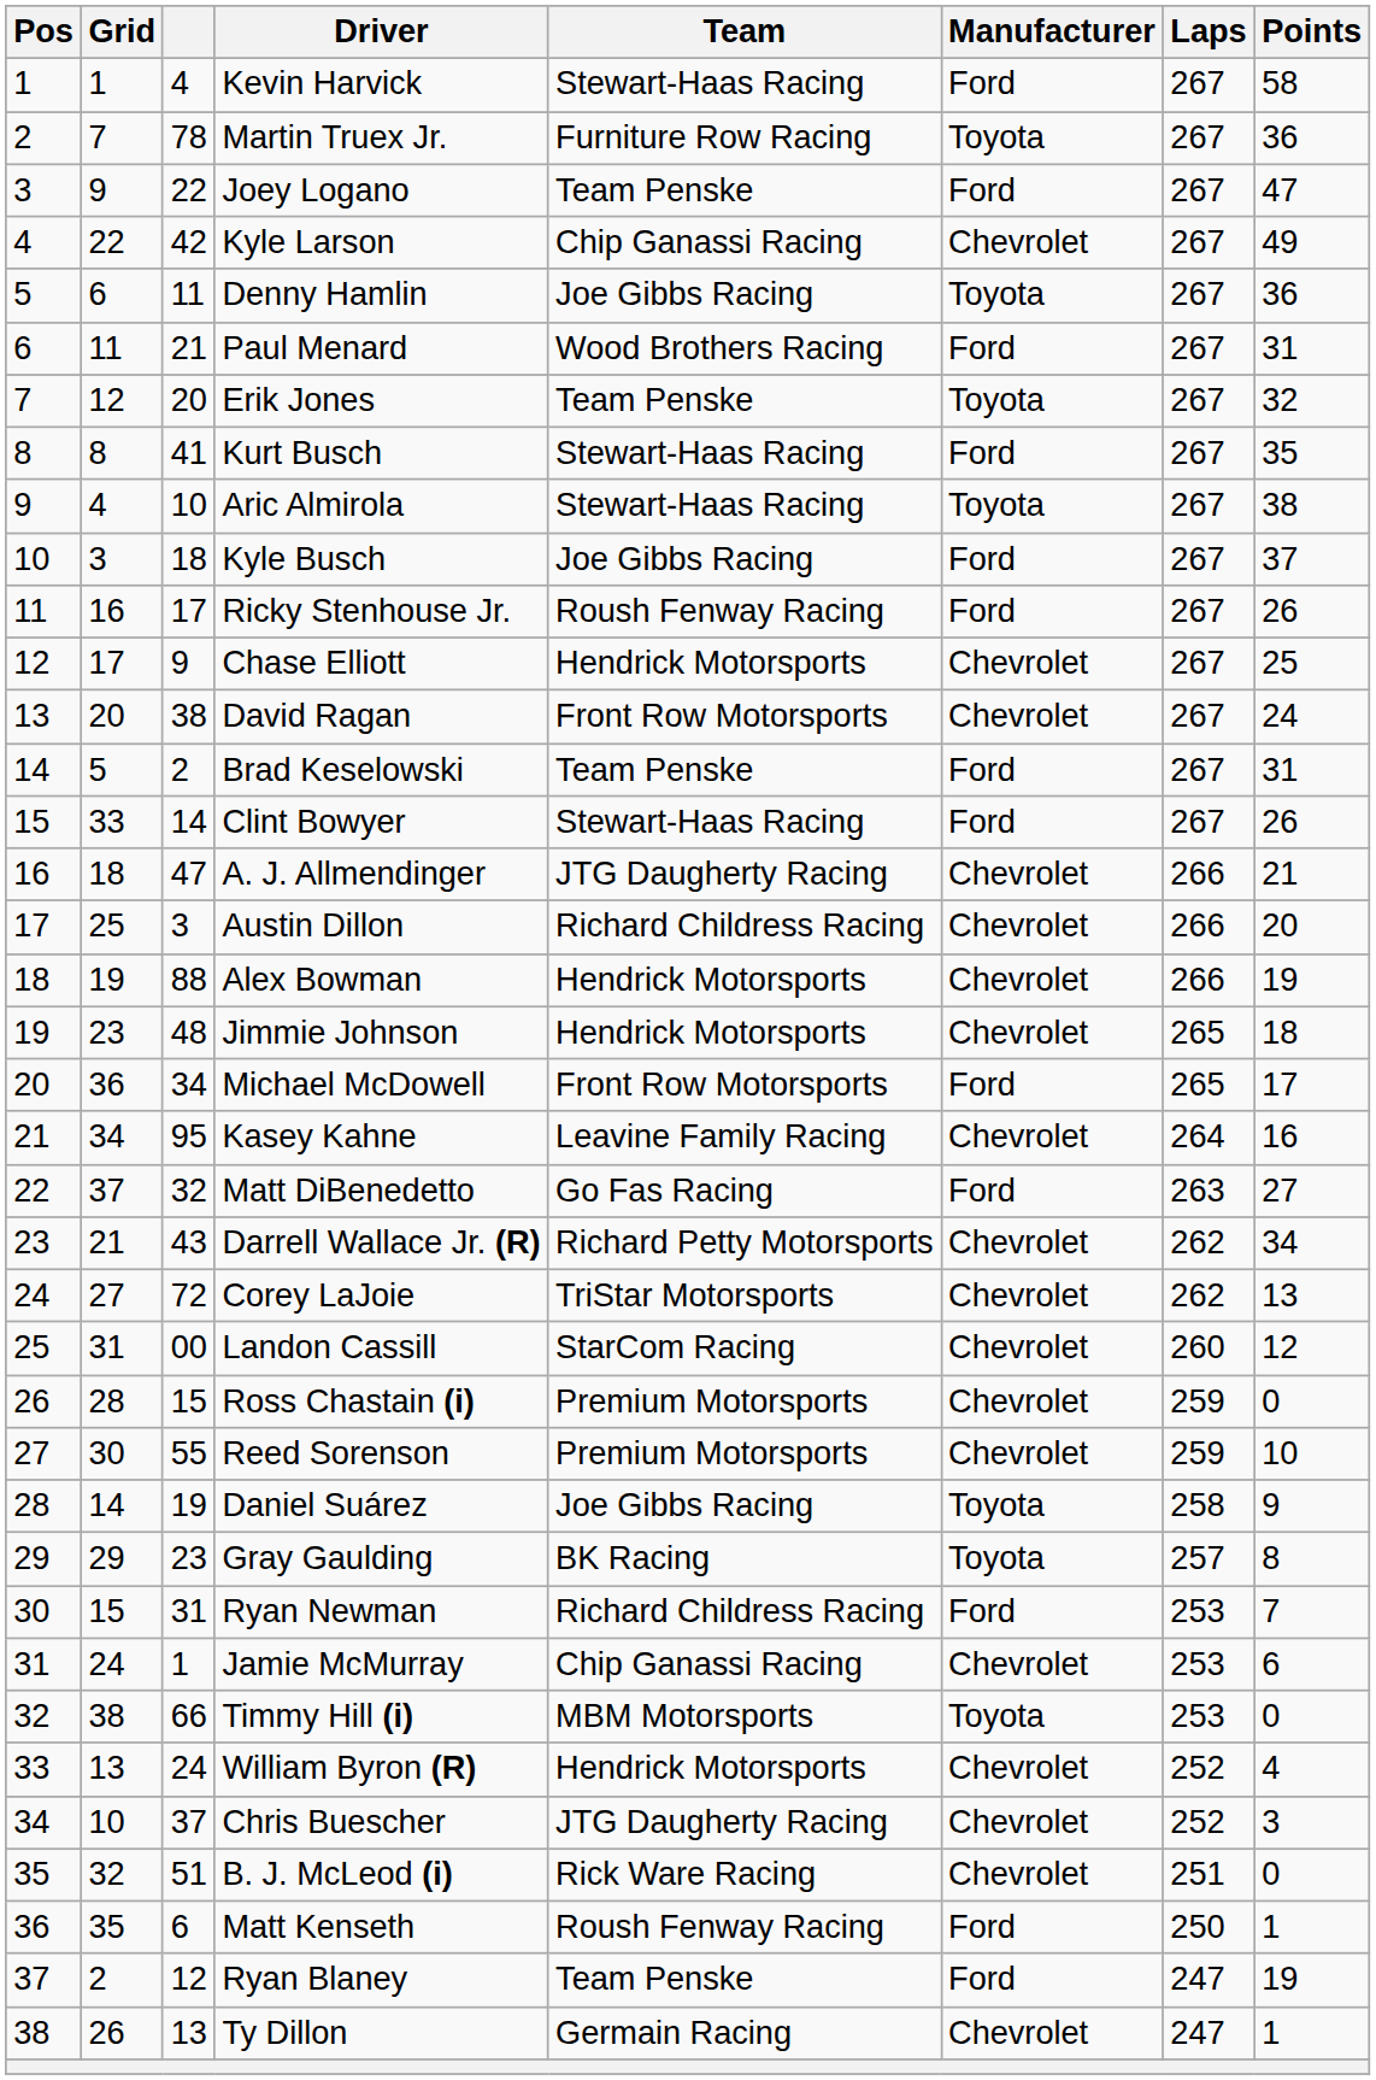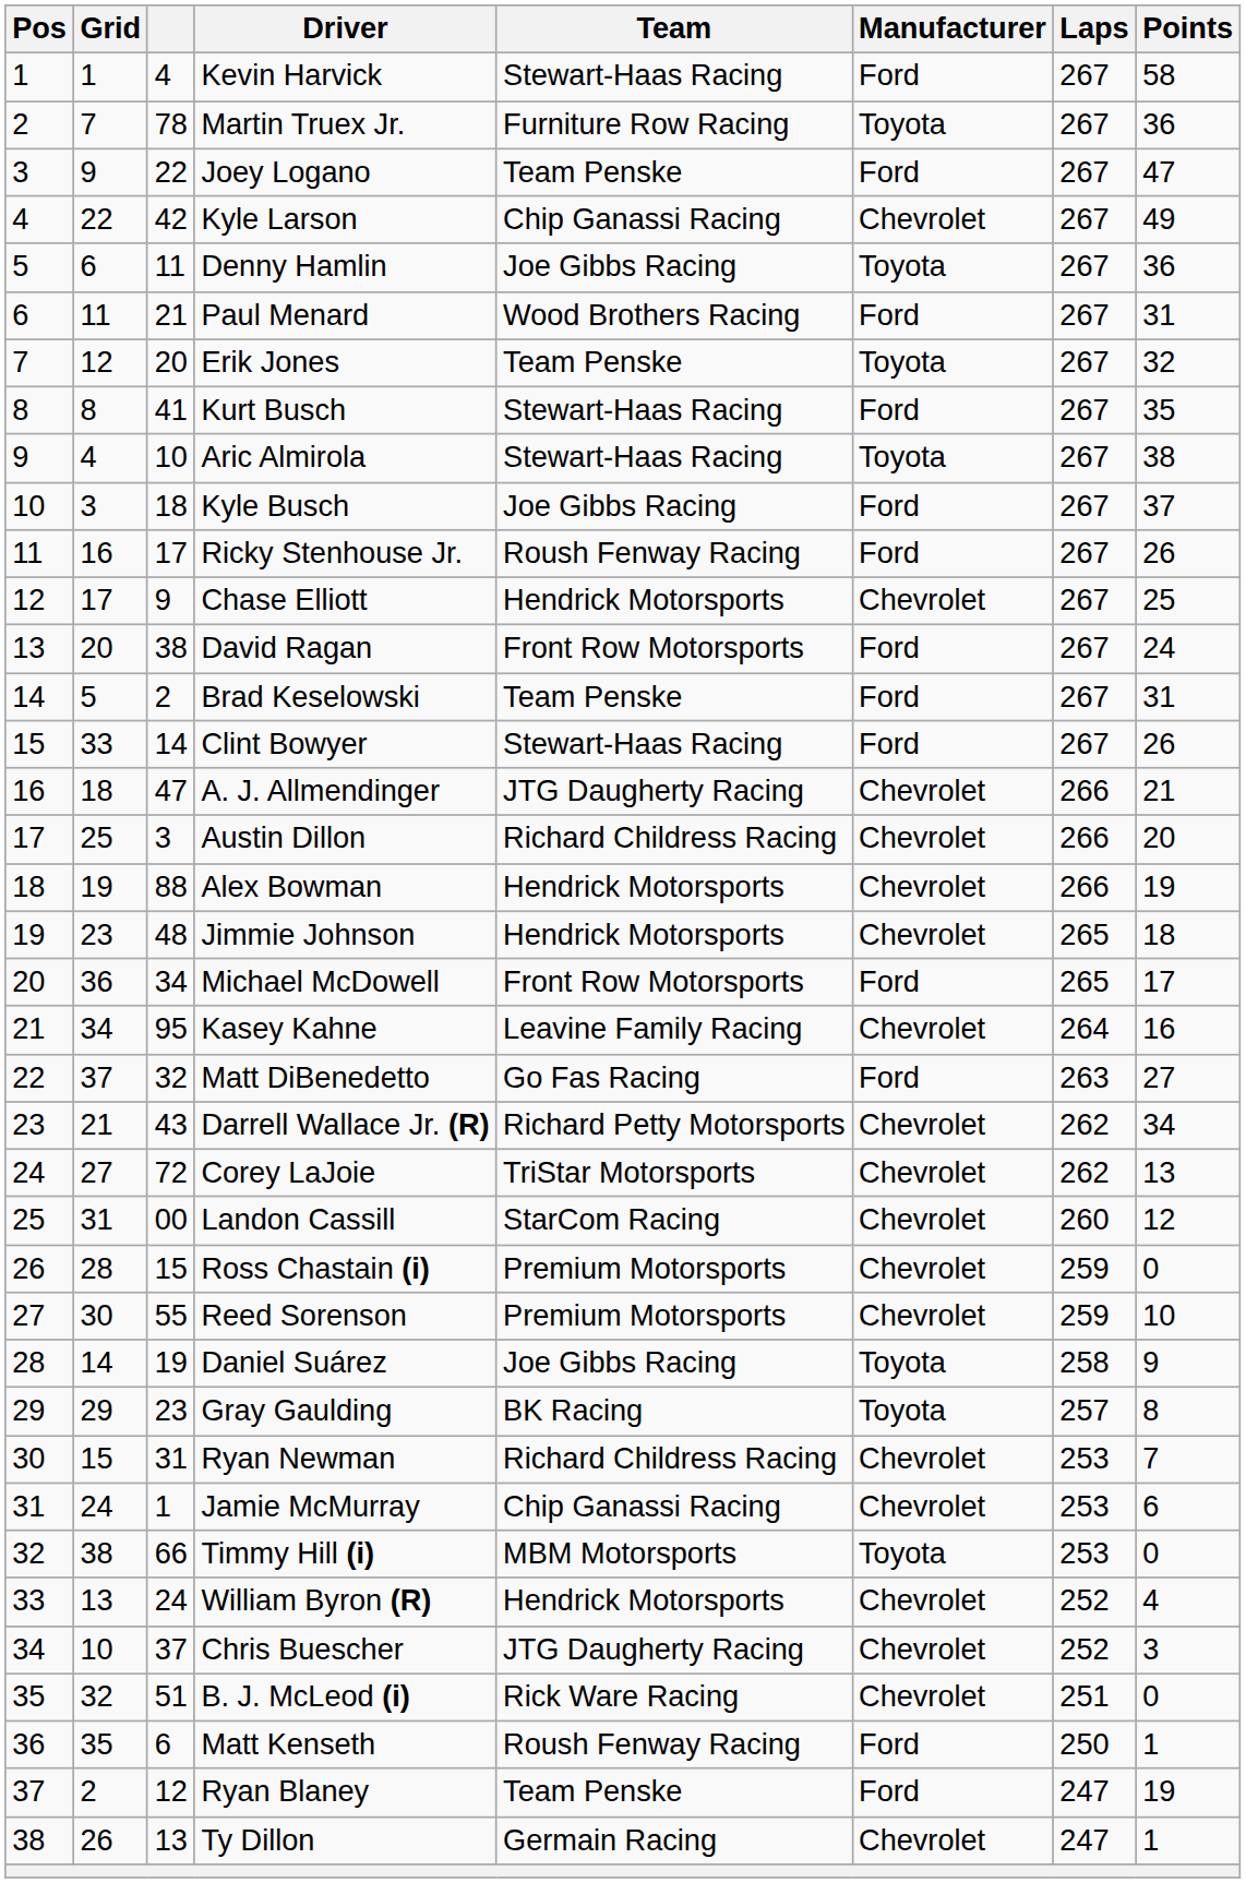David Ragan | Manufacturer: Chevrolet -> Ford
Ryan Newman | Manufacturer: Ford -> Chevrolet
